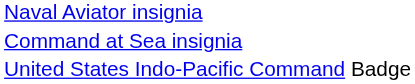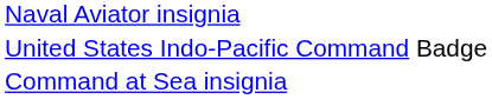rows swapped: Command at Sea insignia <-> United States Indo-Pacific Command Badge
